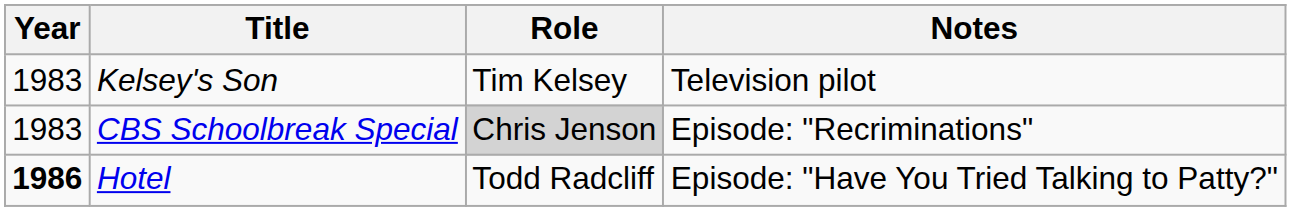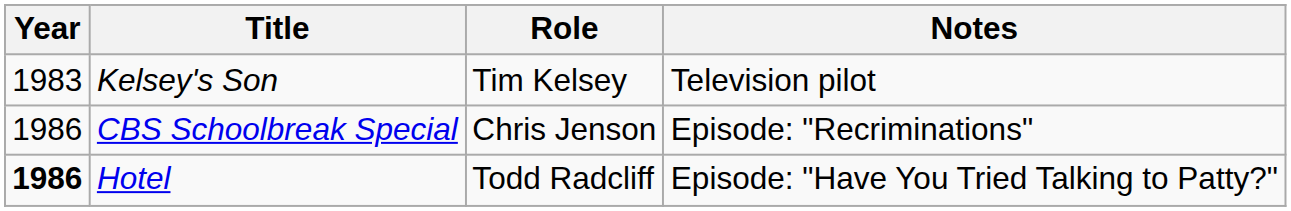CBS Schoolbreak Special | Year: 1983 -> 1986
CBS Schoolbreak Special | Role: lightgrey background -> no background
